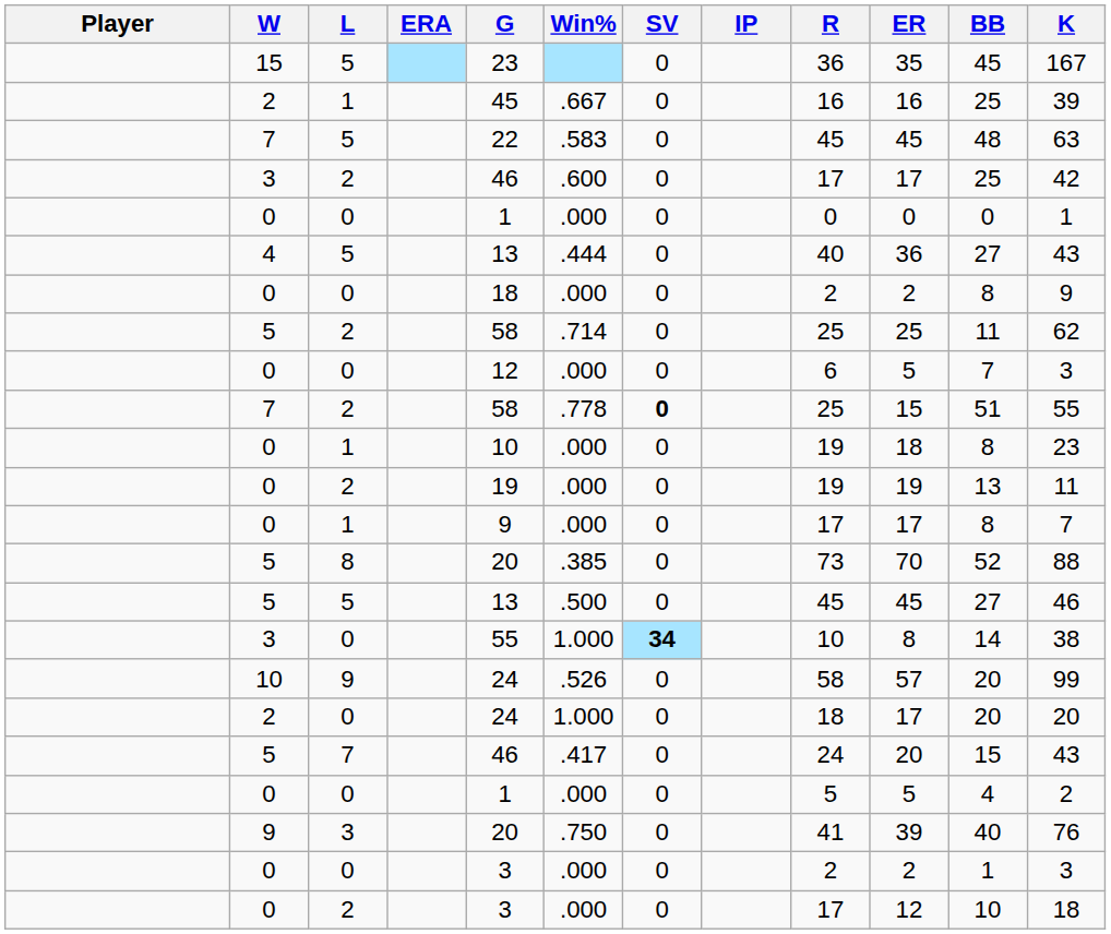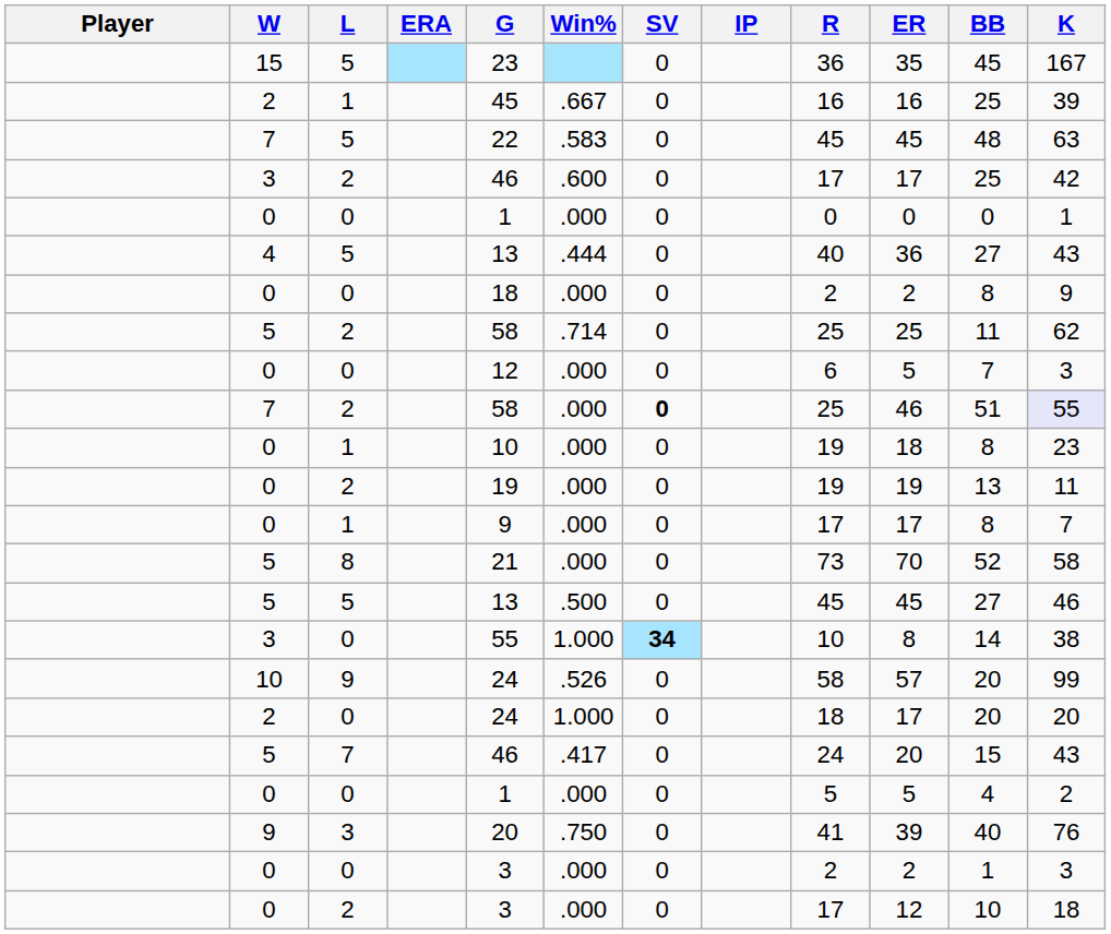7 / 2 | Win%: .778 -> .000
7 / 2 | ER: 15 -> 46
7 / 2 | K: no background -> lavender background
5 / 8 | G: 20 -> 21
5 / 8 | Win%: .385 -> .000
5 / 8 | K: 88 -> 58
